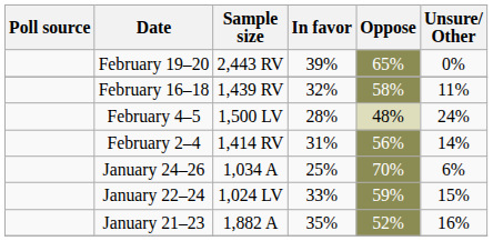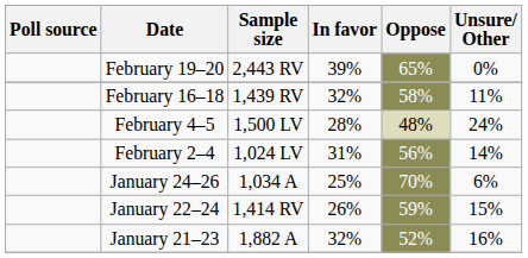February 2–4 | Sample size: 1,414 RV -> 1,024 LV
January 22–24 | Sample size: 1,024 LV -> 1,414 RV
January 22–24 | In favor: 33% -> 26%
January 21–23 | In favor: 35% -> 32%
